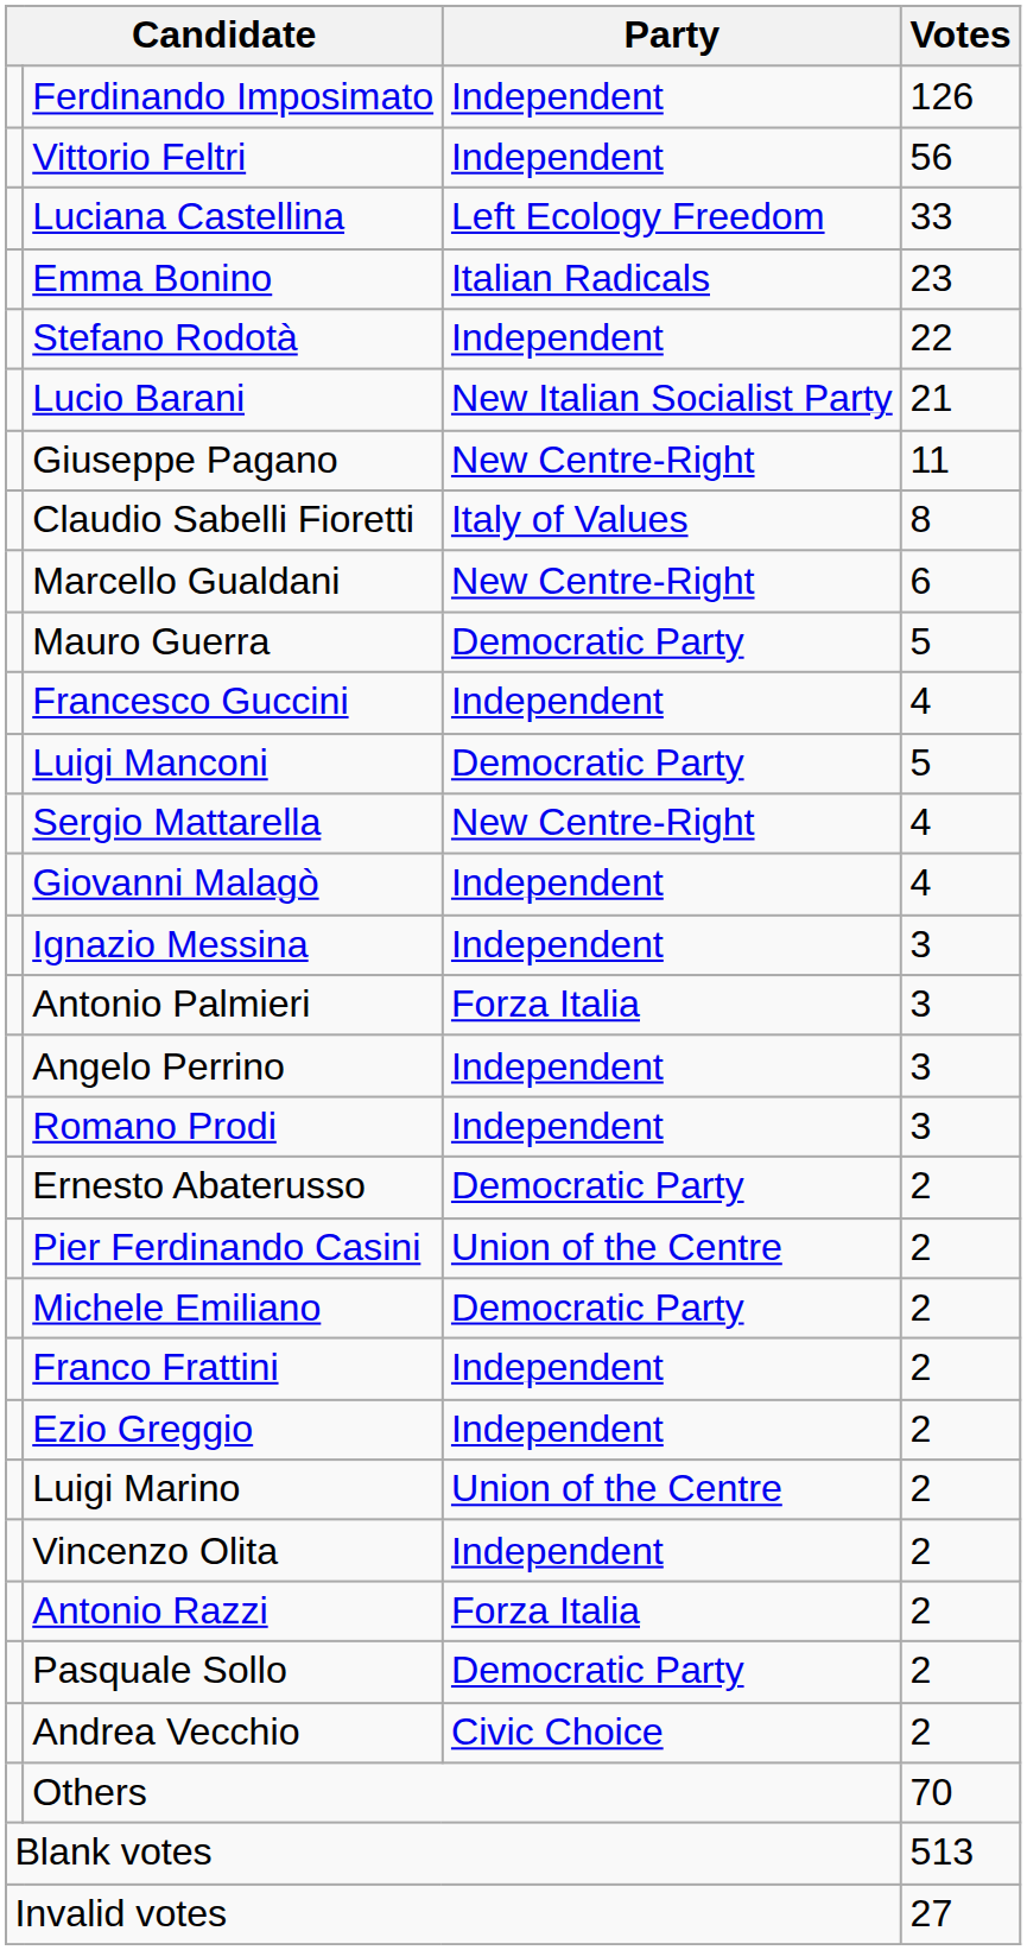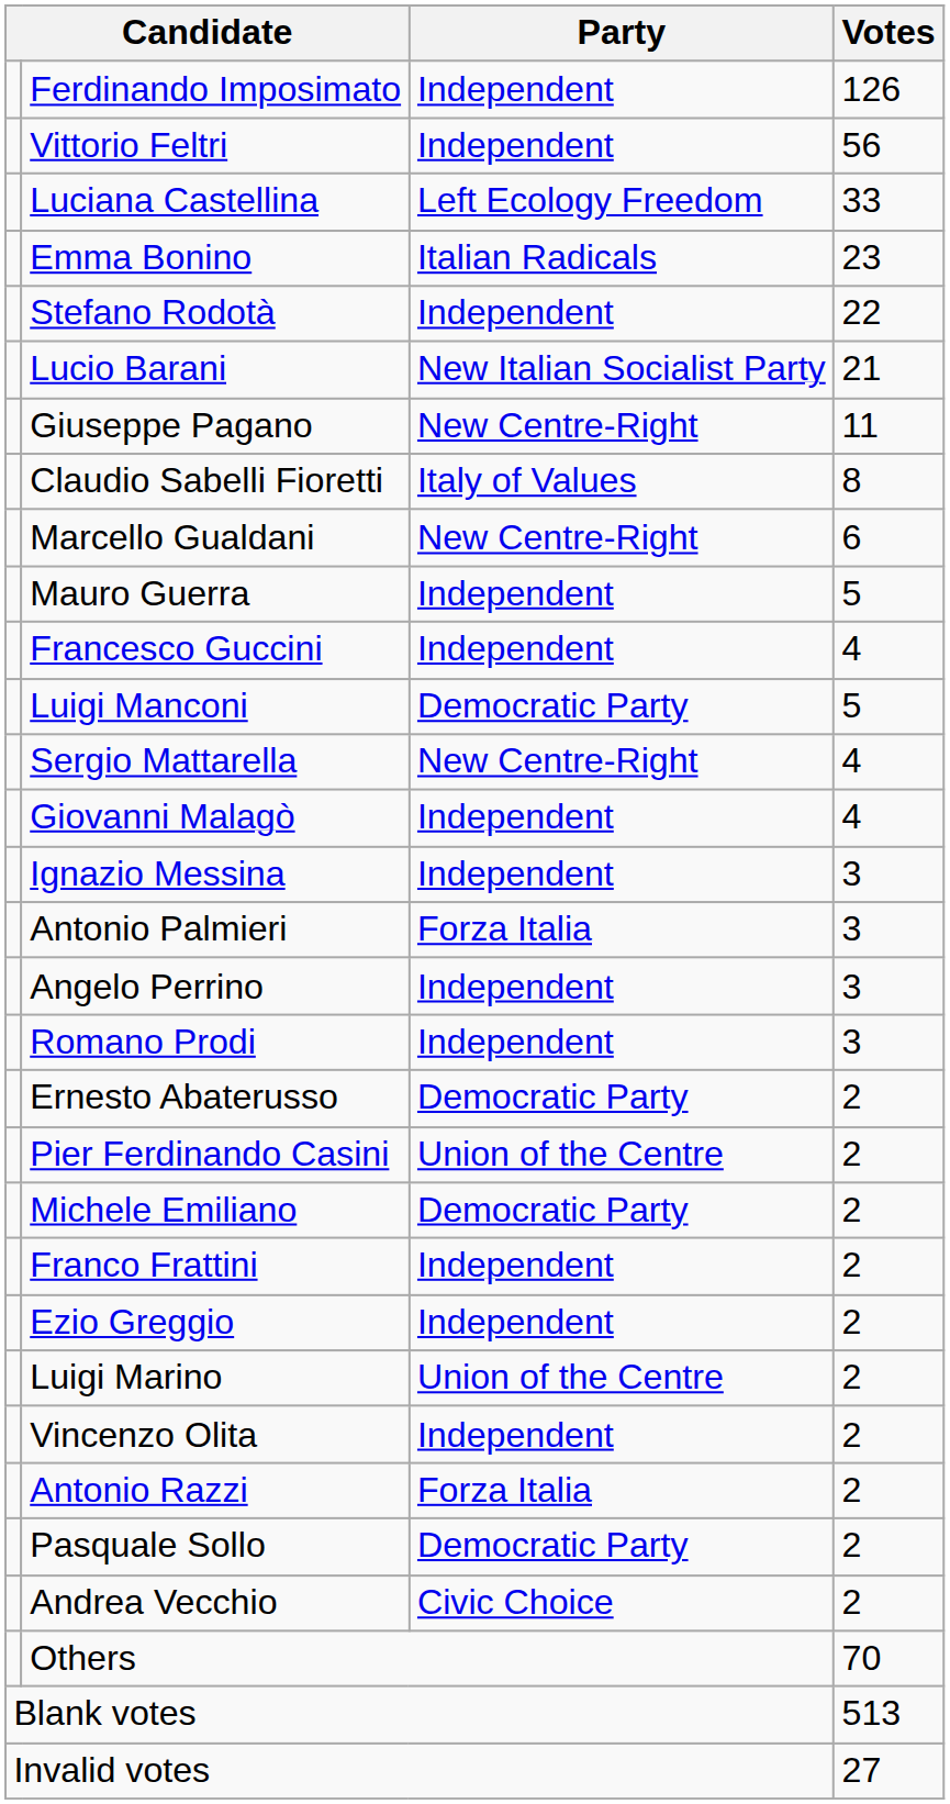Mauro Guerra | Party: Democratic Party -> Independent
